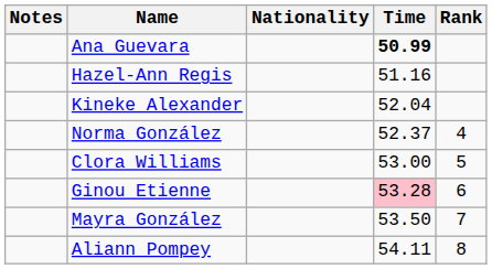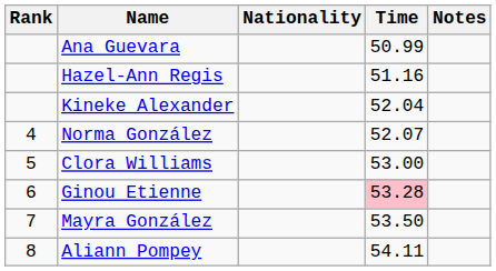columns swapped: Rank <-> Notes
Ana Guevara | Time: bold -> normal
Norma González | Time: 52.37 -> 52.07
